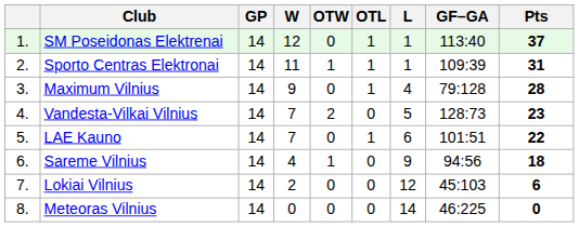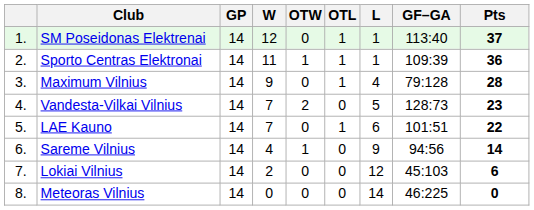Sporto Centras Elektronai | Pts: 31 -> 36
Sareme Vilnius | Pts: 18 -> 14
